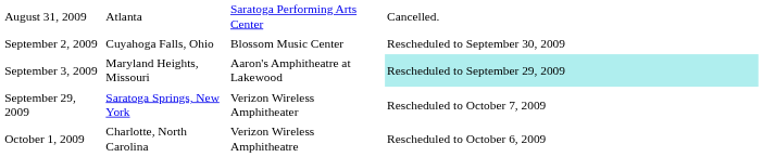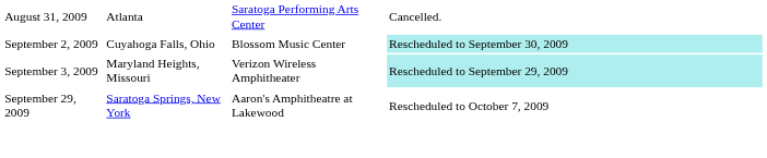September 2, 2009 | column 4: no background -> paleturquoise background
September 3, 2009 | column 3: Aaron's Amphitheatre at Lakewood -> Verizon Wireless Amphitheater
September 29, 2009 | column 3: Verizon Wireless Amphitheater -> Aaron's Amphitheatre at Lakewood
- row: October 1, 2009 | Charlotte, North Carolina | Verizon Wireless Amphitheatre | Rescheduled to October 6, 2009
